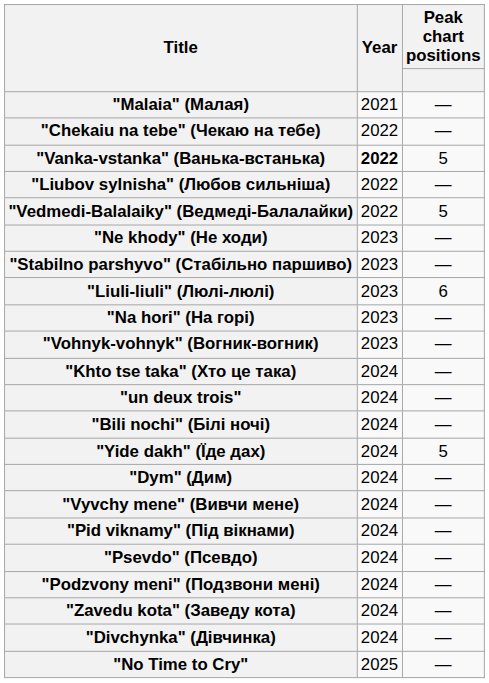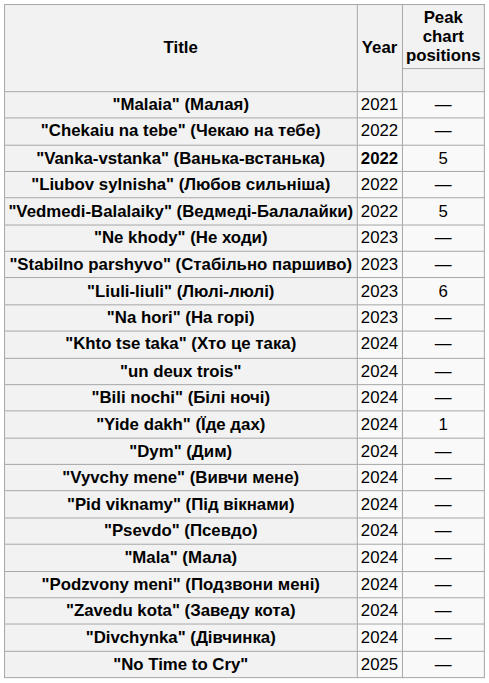- row: "Vohnyk-vohnyk" (Вогник-вогник) | 2023 | —
"Yide dakh" (Їде дах) | Peak chart positions: 5 -> 1
+ row: "Mala" (Мала) | 2024 | —
